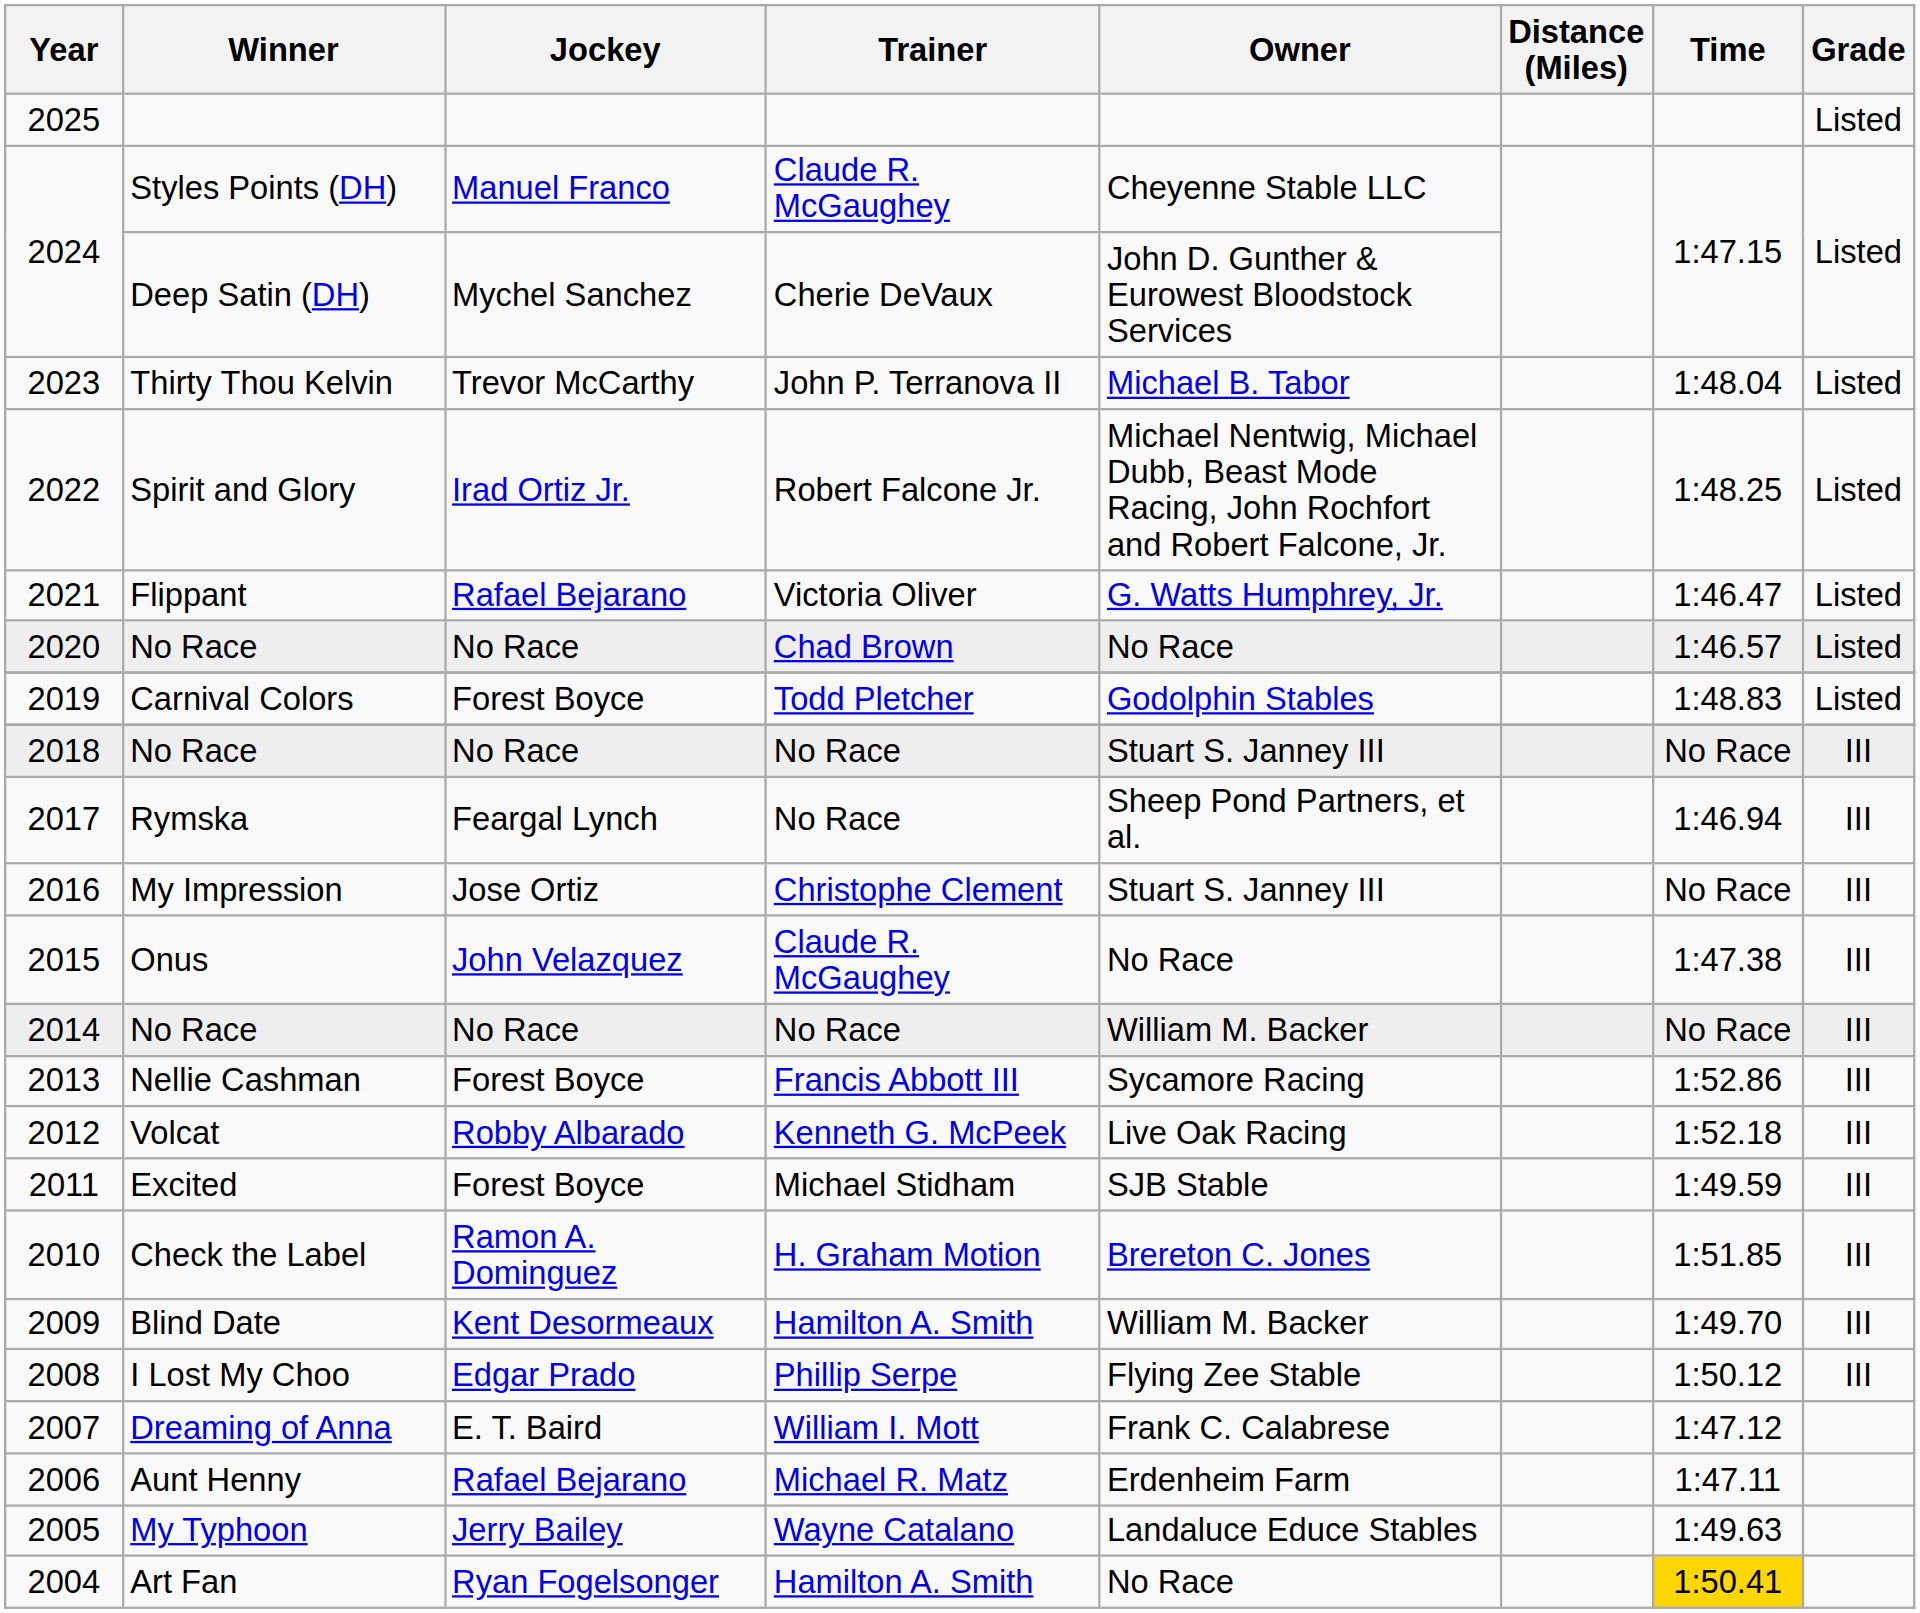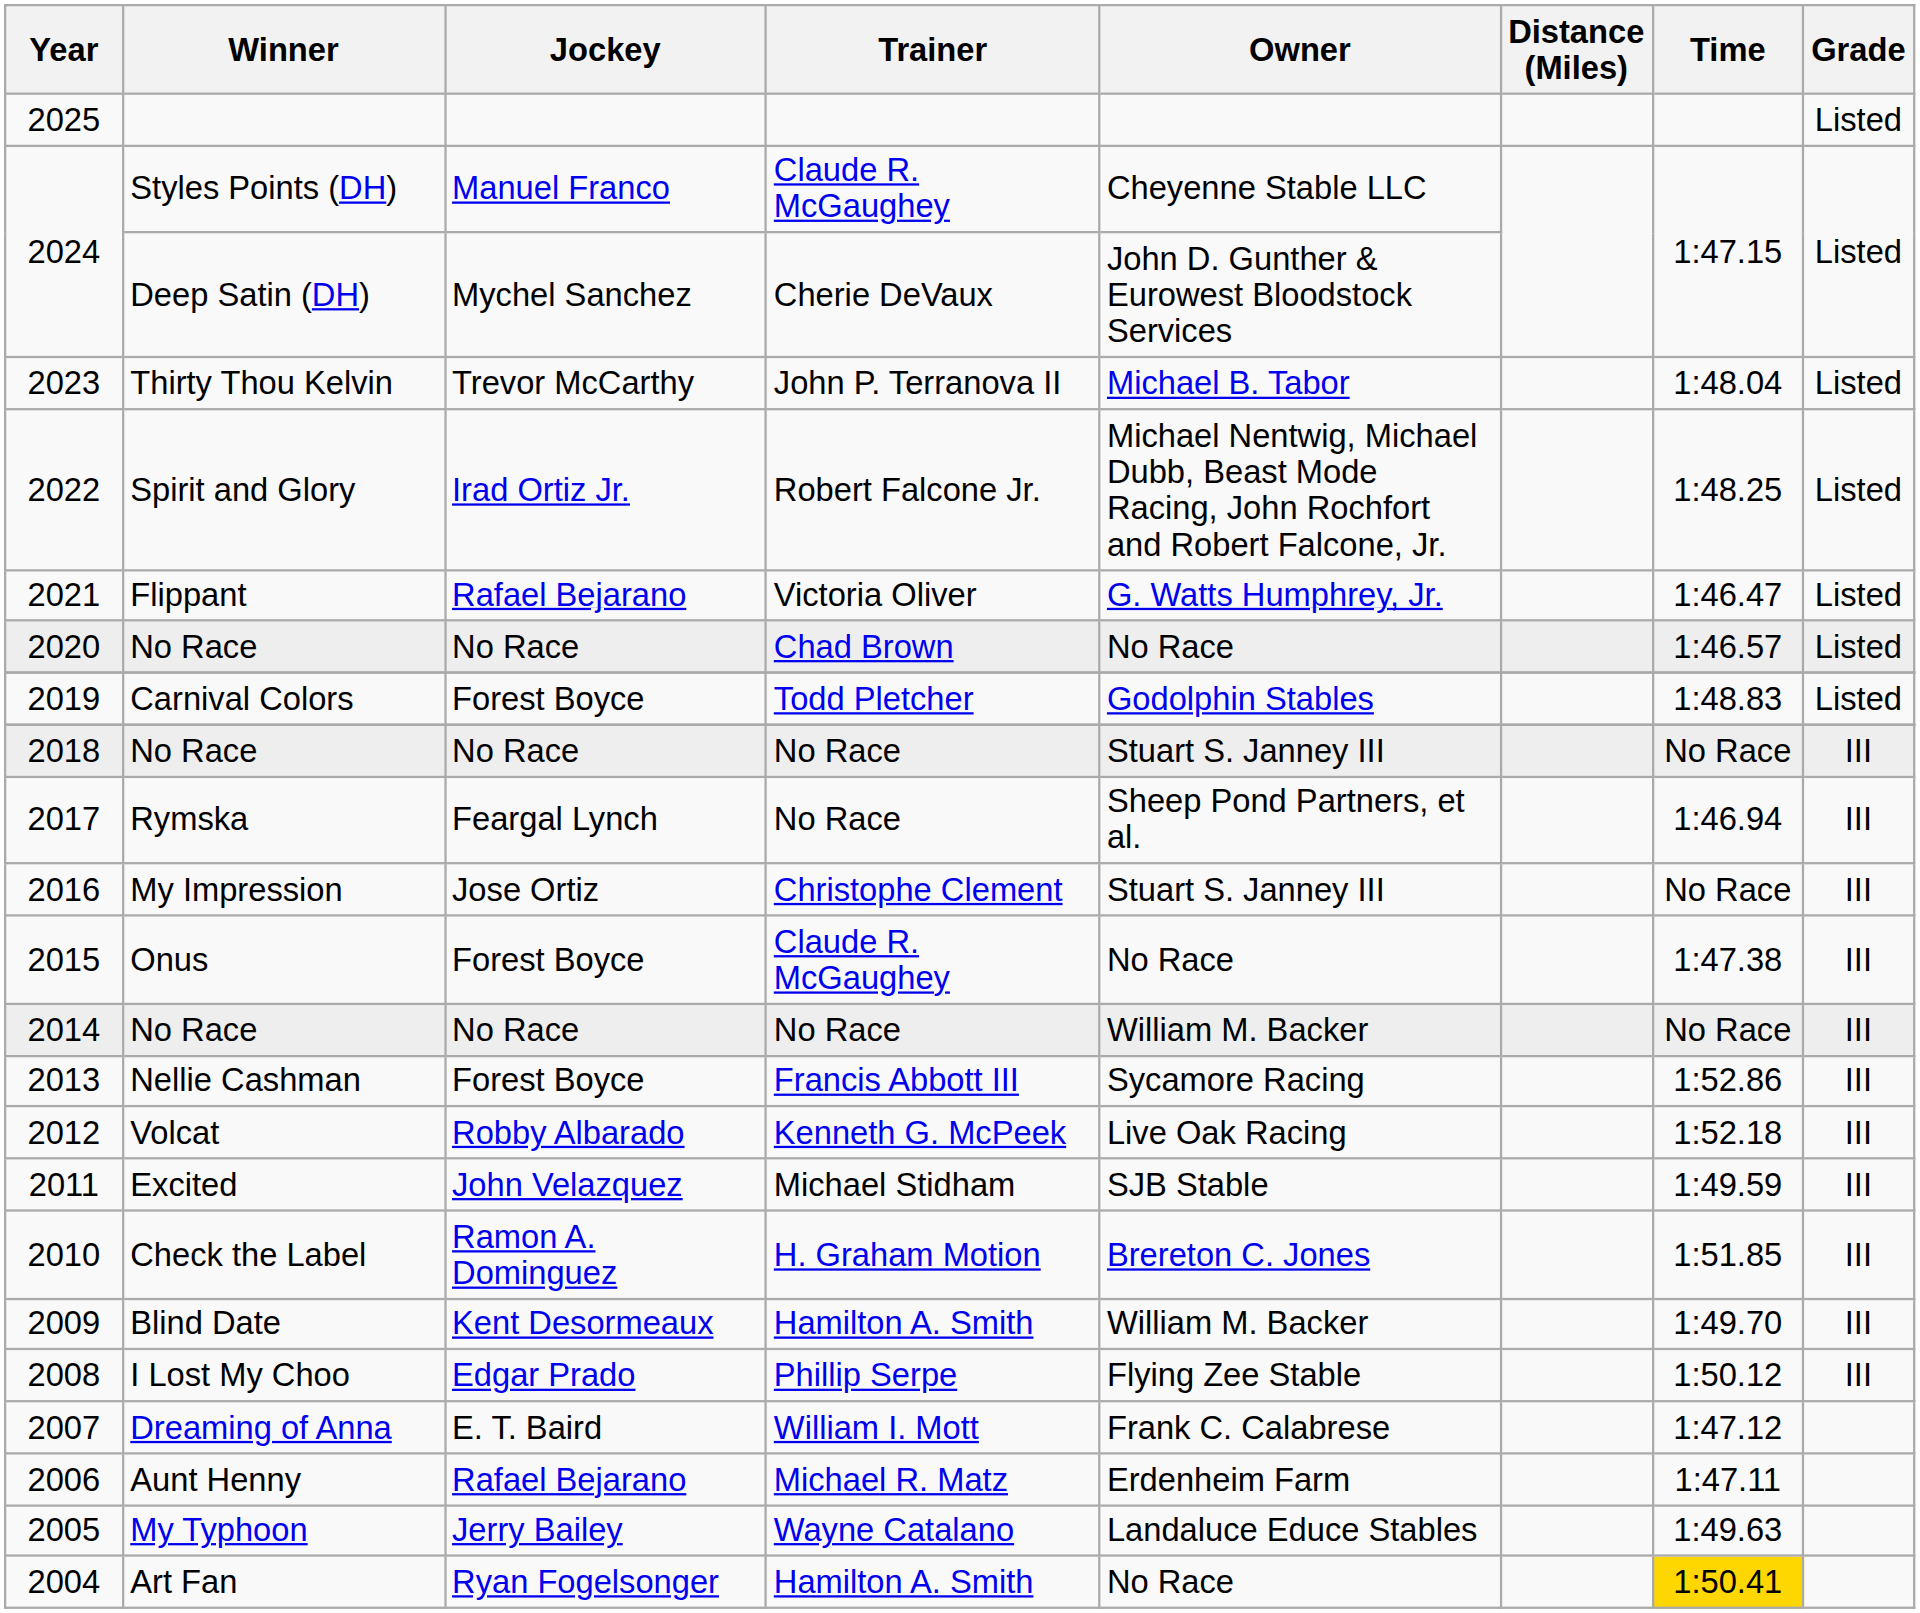Onus | Jockey: John Velazquez -> Forest Boyce
Excited | Jockey: Forest Boyce -> John Velazquez
